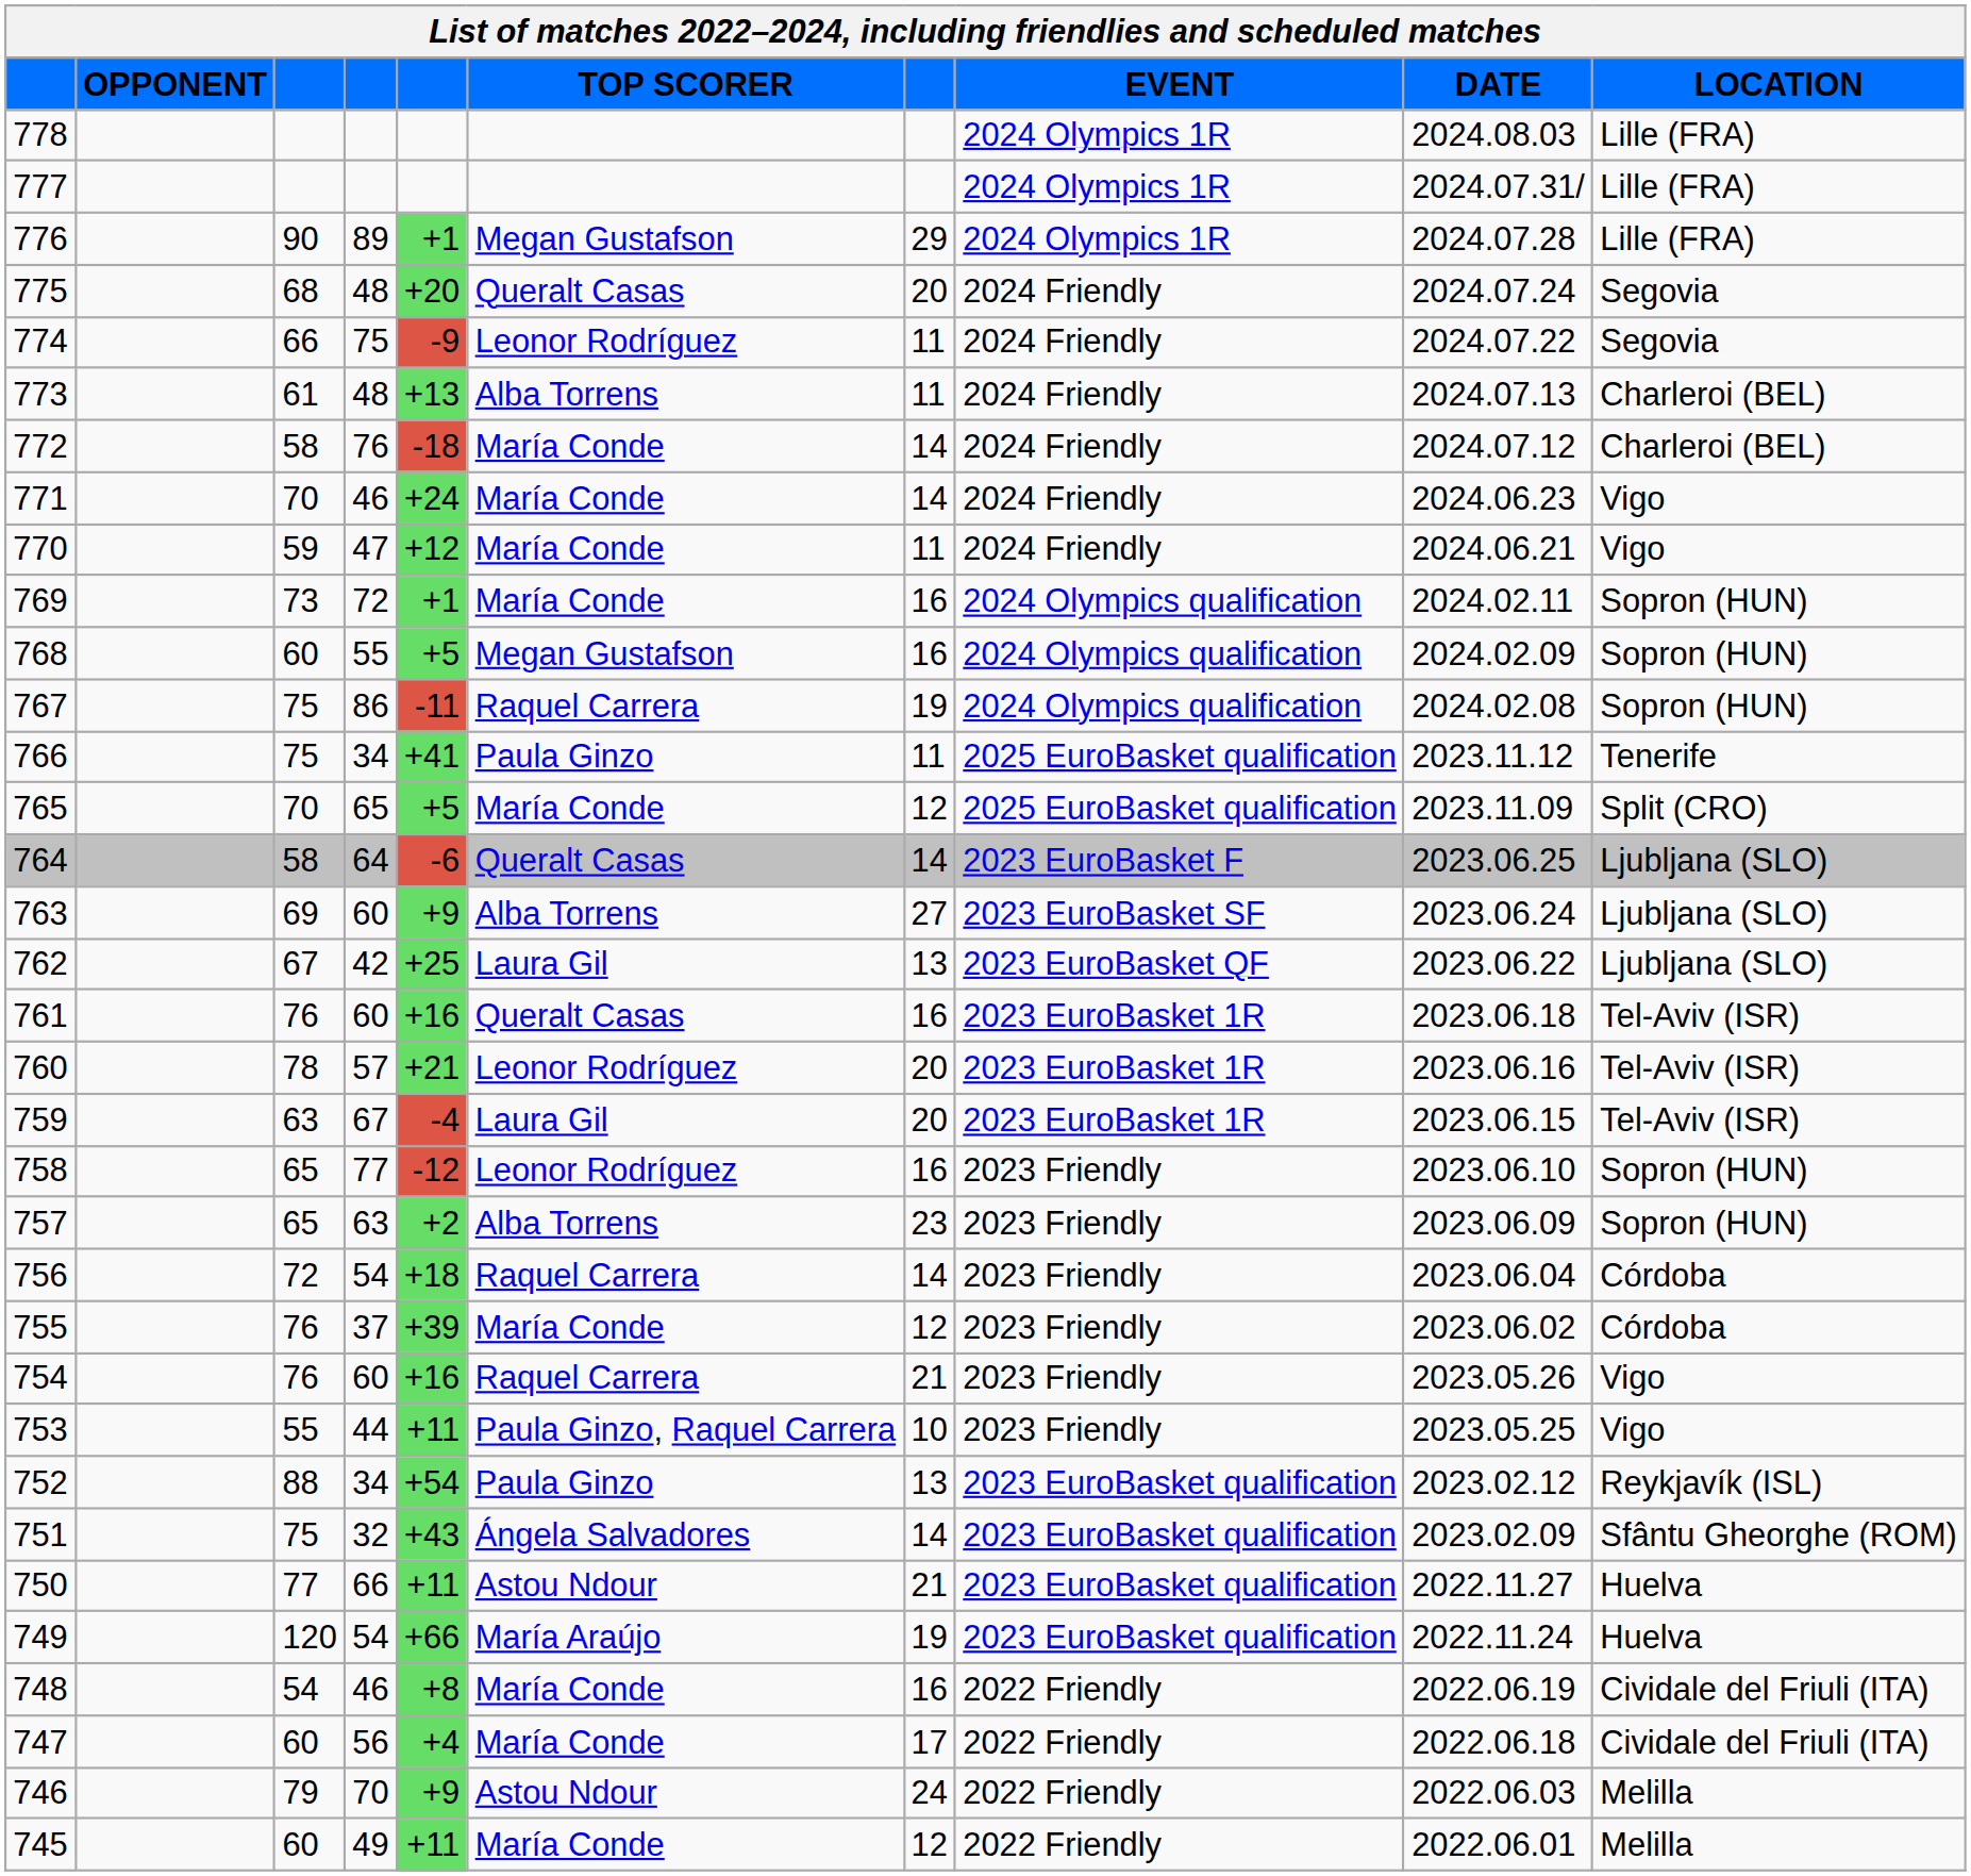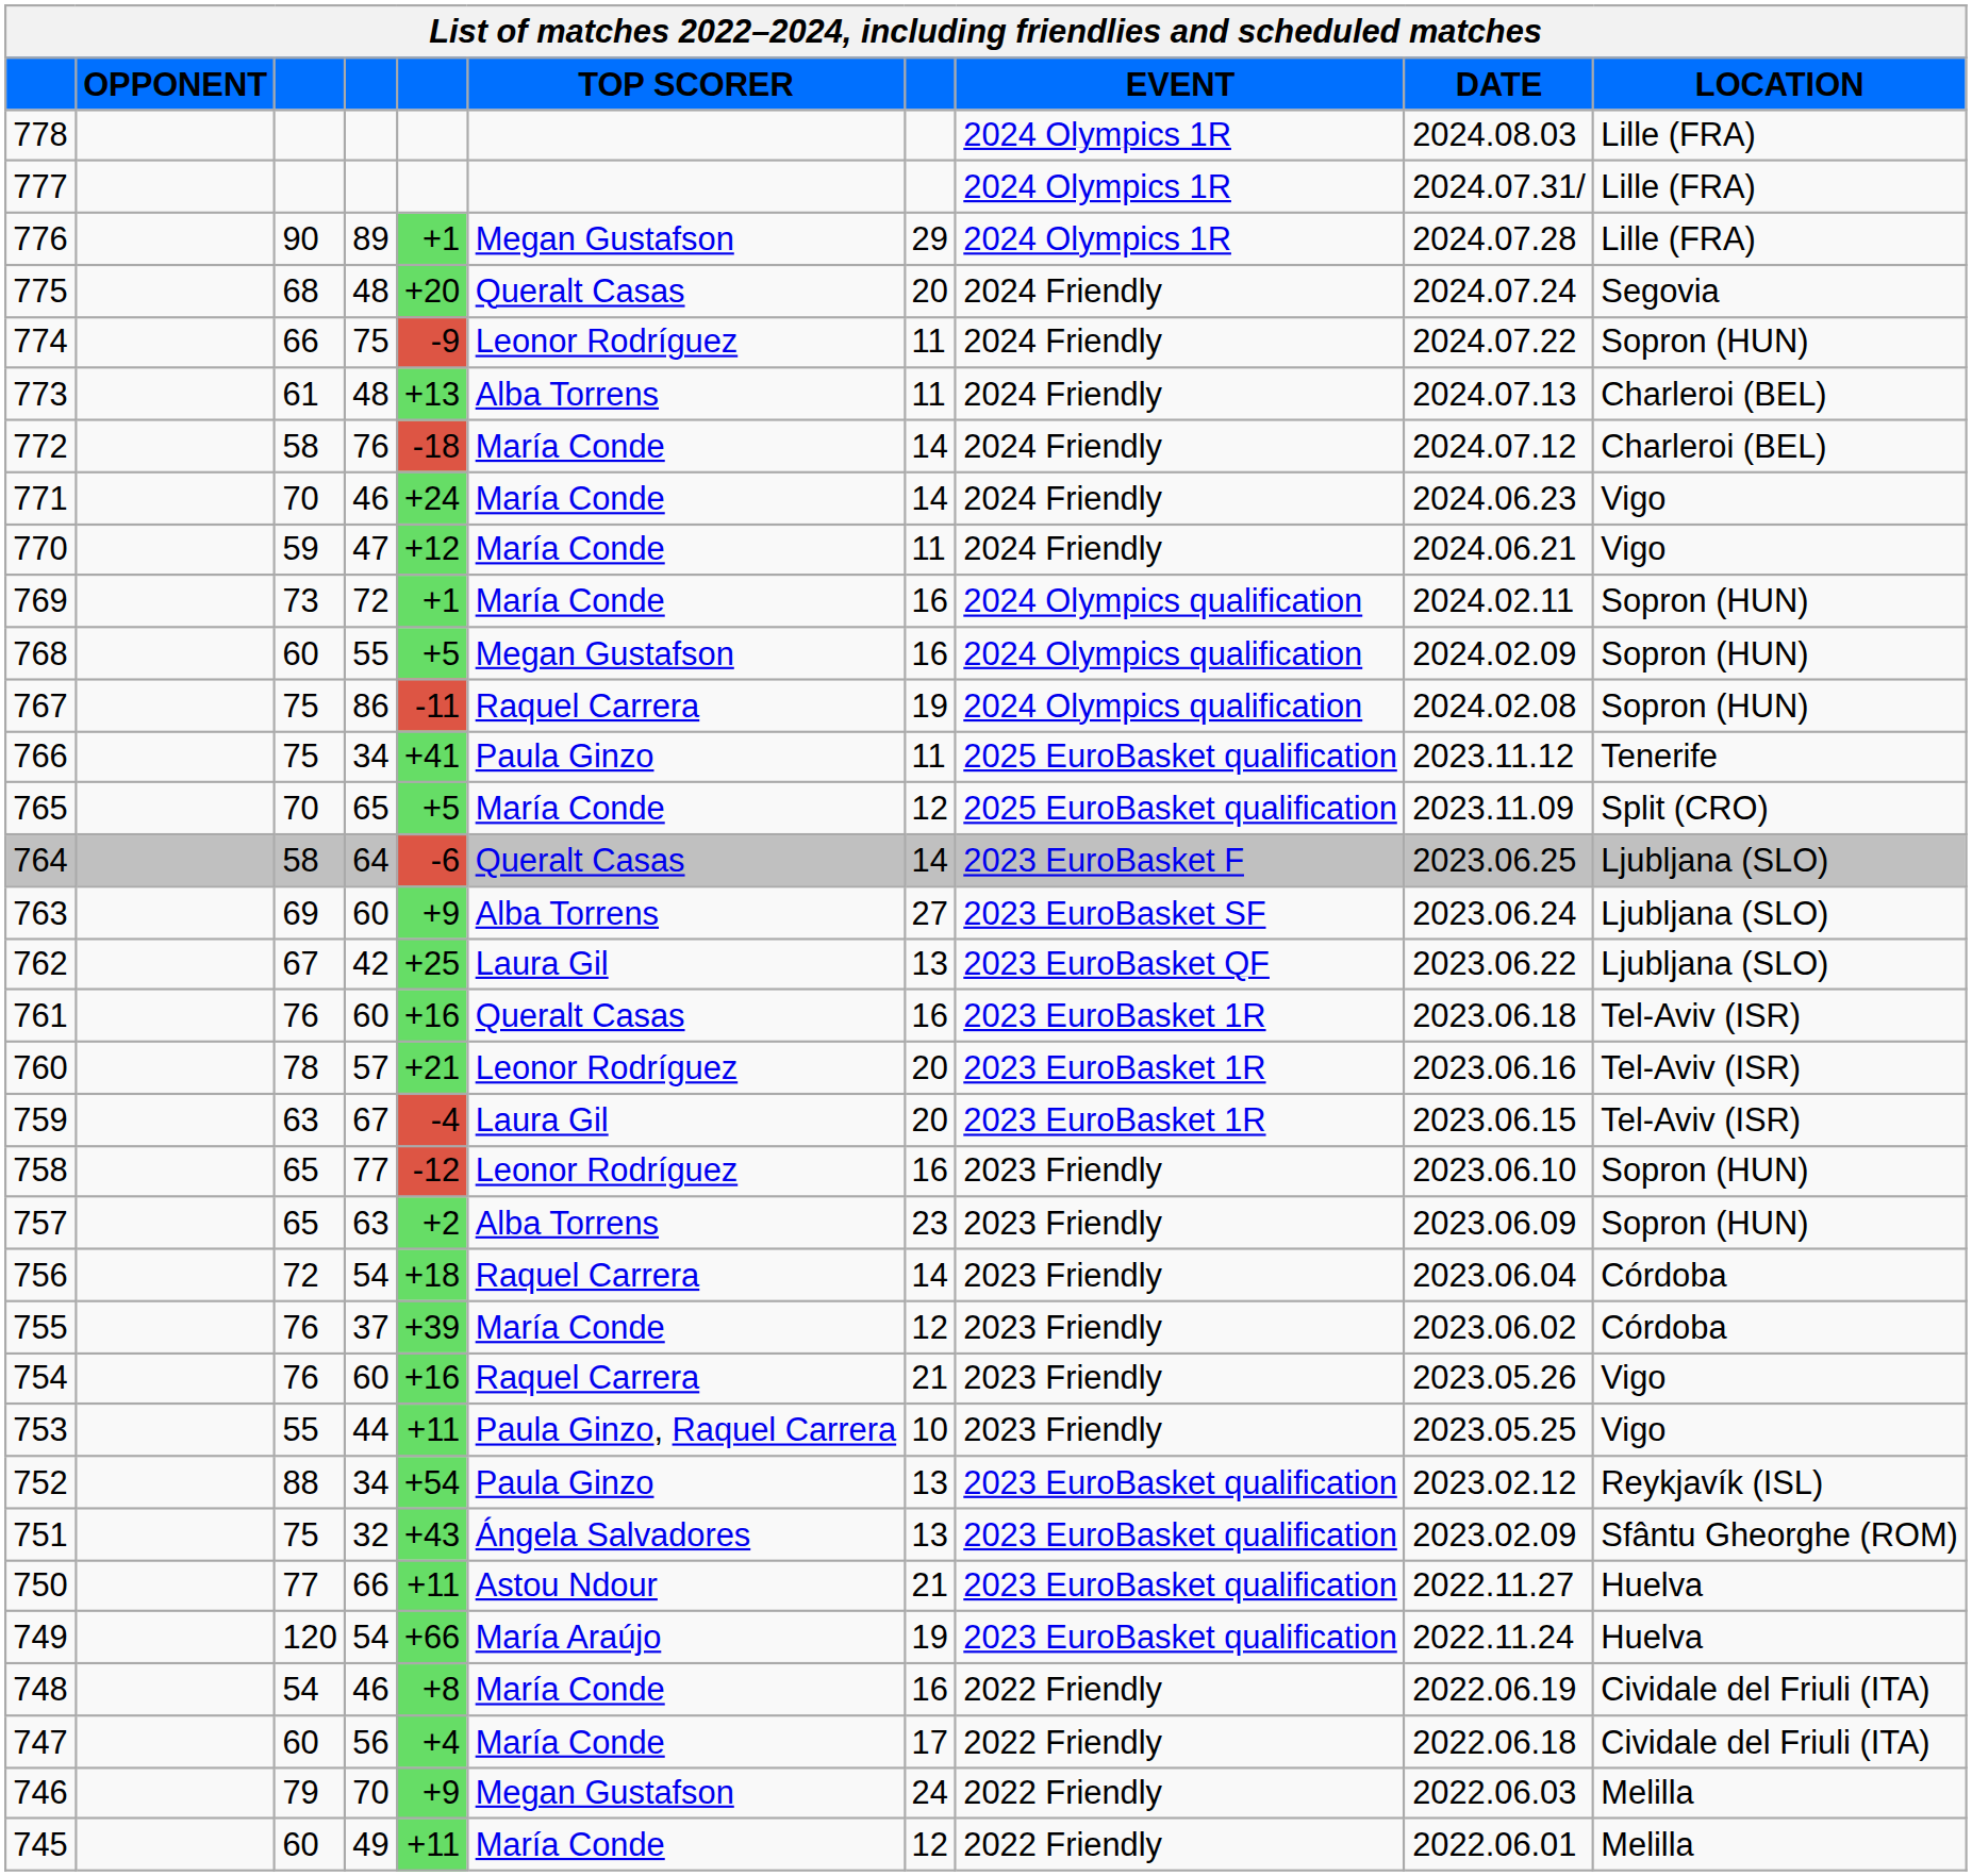774 | LOCATION: Segovia -> Sopron (HUN)
751 | column 7: 14 -> 13
746 | TOP SCORER: Astou Ndour -> Megan Gustafson
